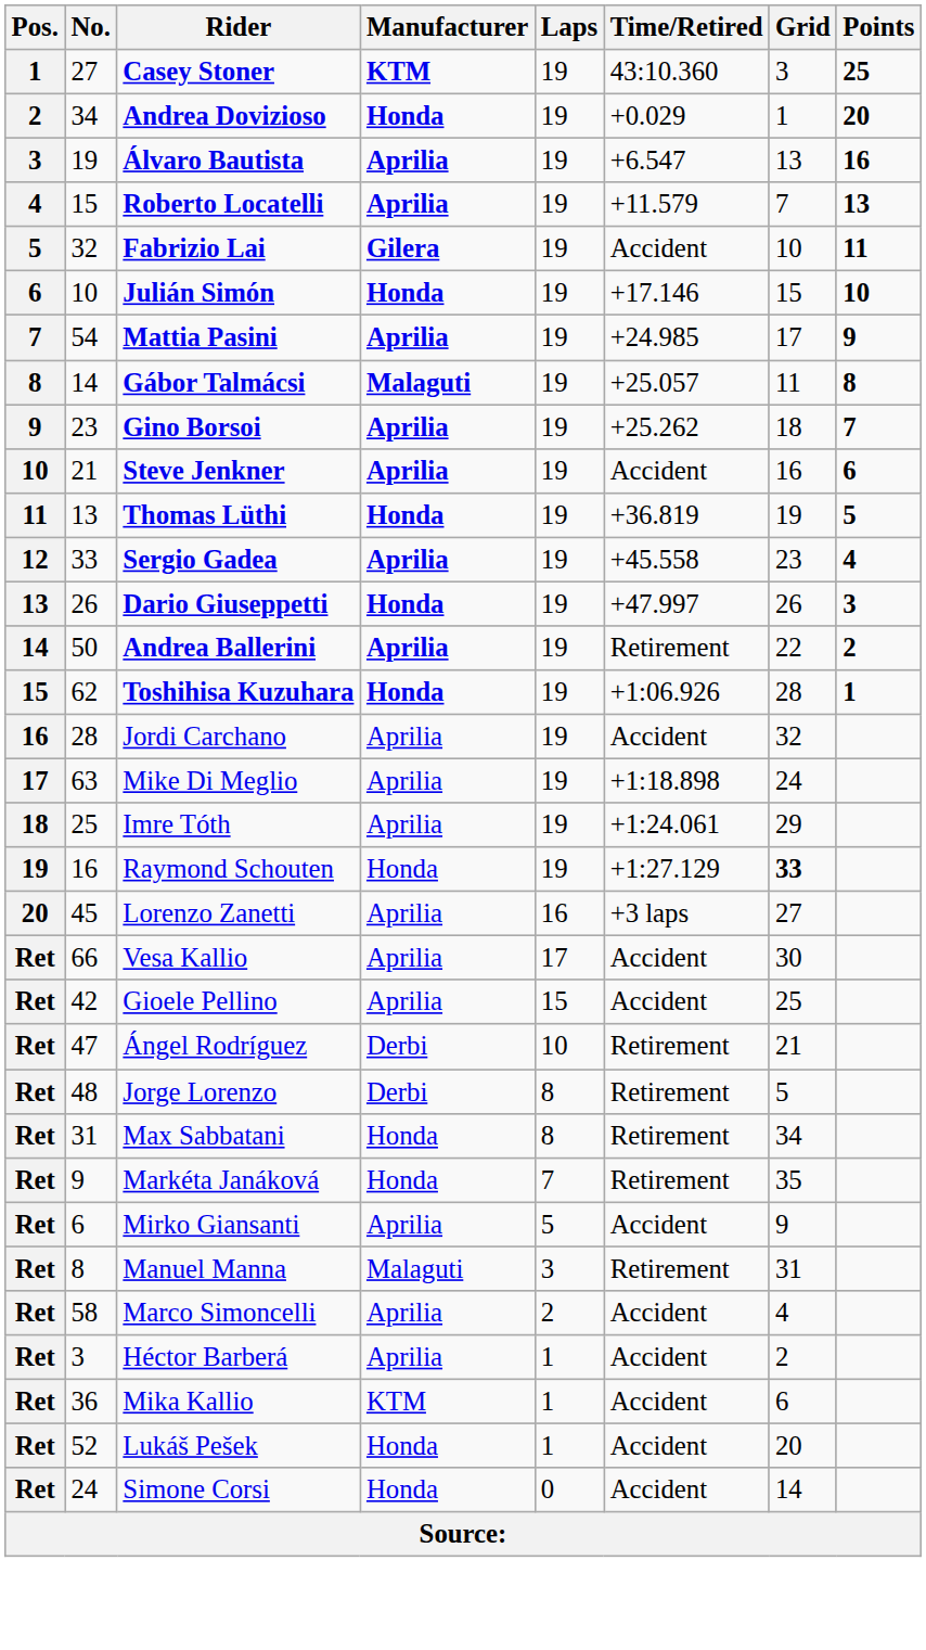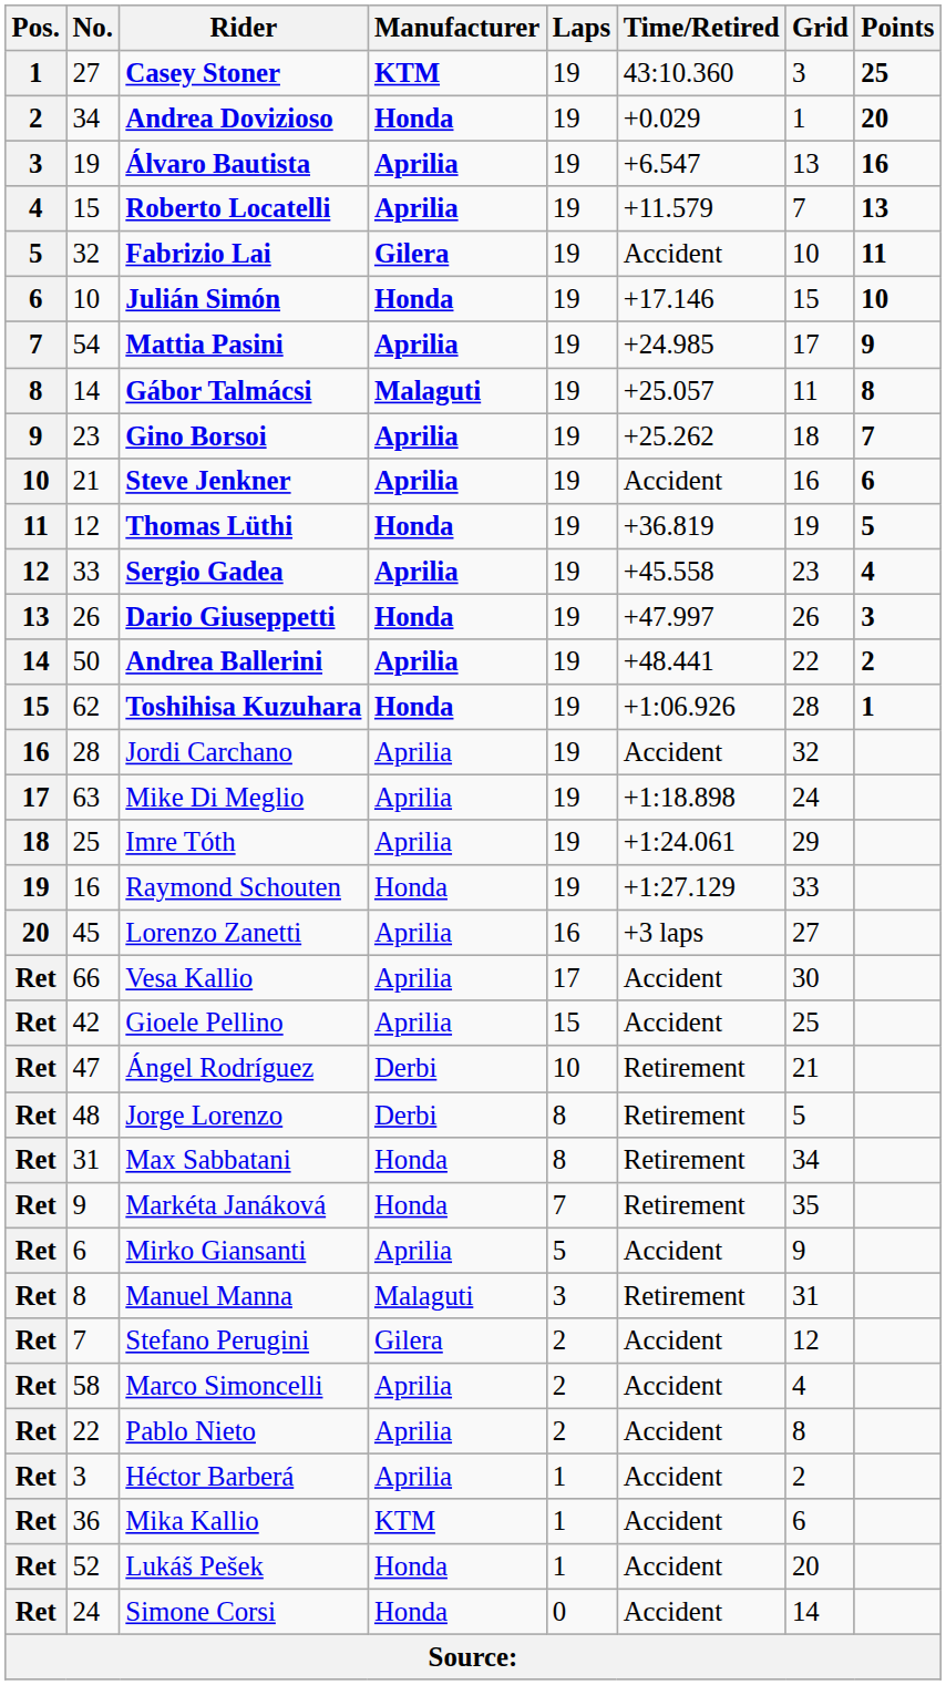Thomas Lüthi | No.: 13 -> 12
Andrea Ballerini | Time/Retired: Retirement -> +48.441
Raymond Schouten | Grid: bold -> normal
+ row: Ret | 7 | Stefano Perugini | Gilera | 2 | Accident | 12
+ row: Ret | 22 | Pablo Nieto | Aprilia | 2 | Accident | 8
